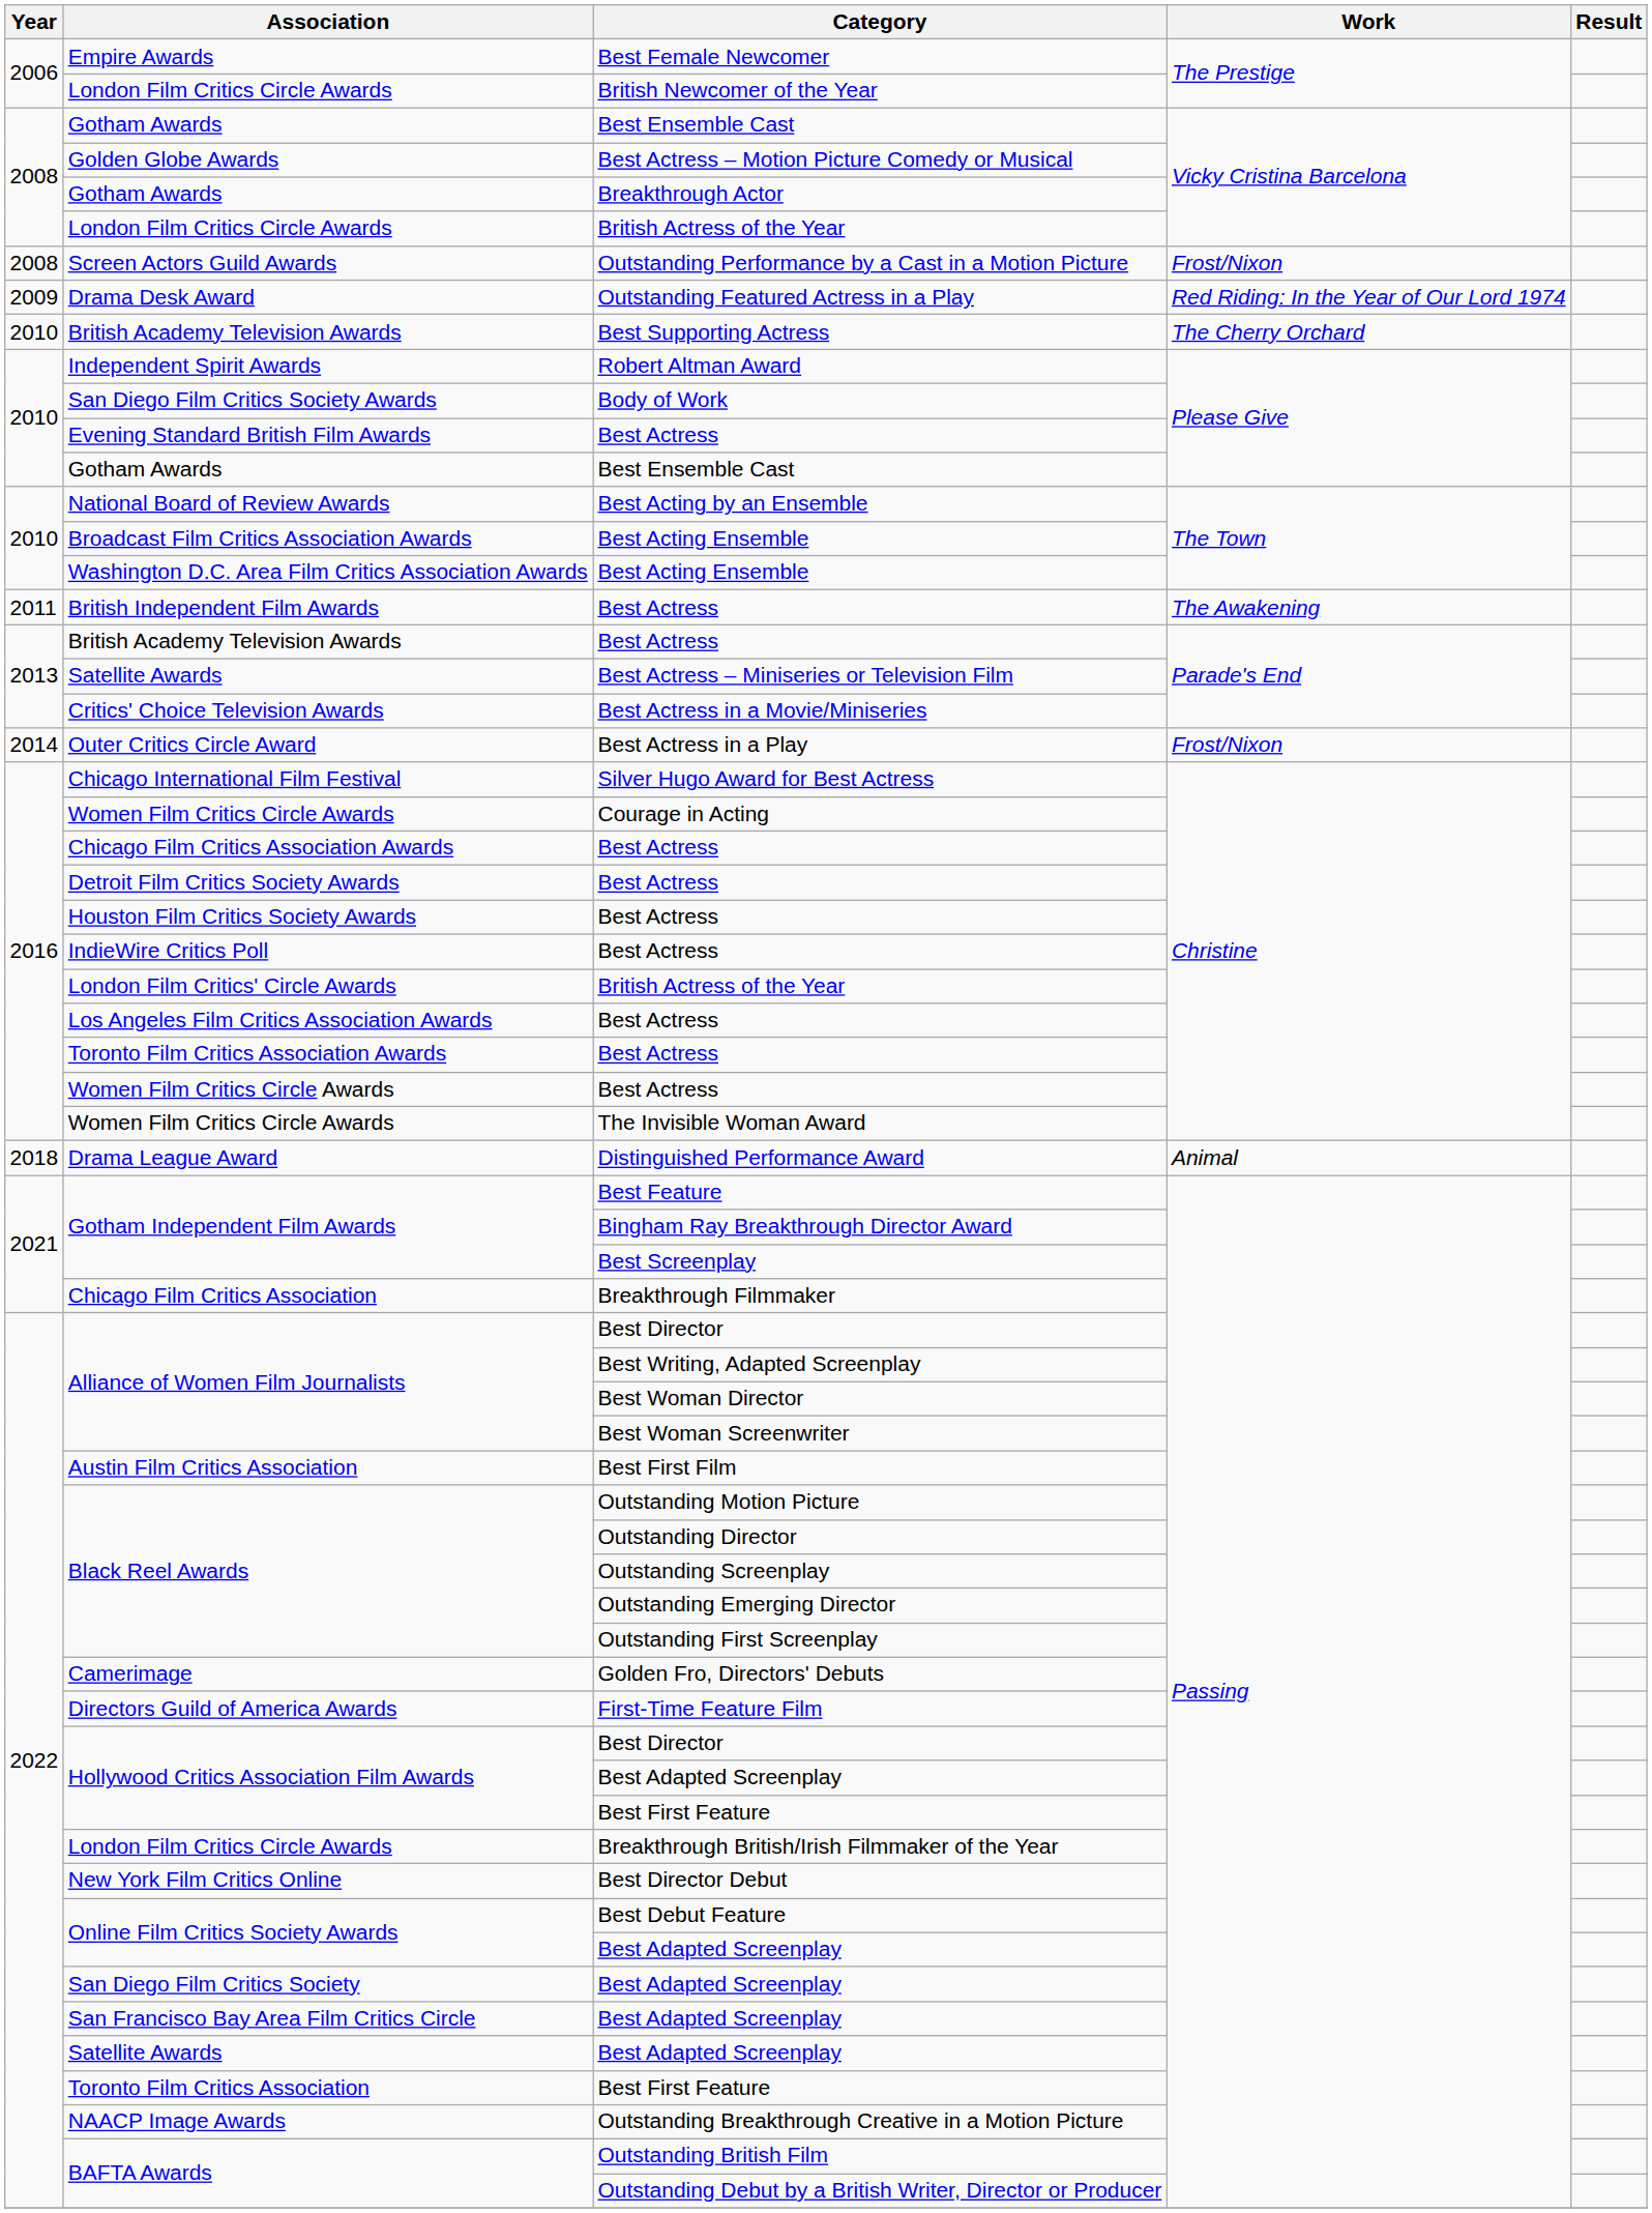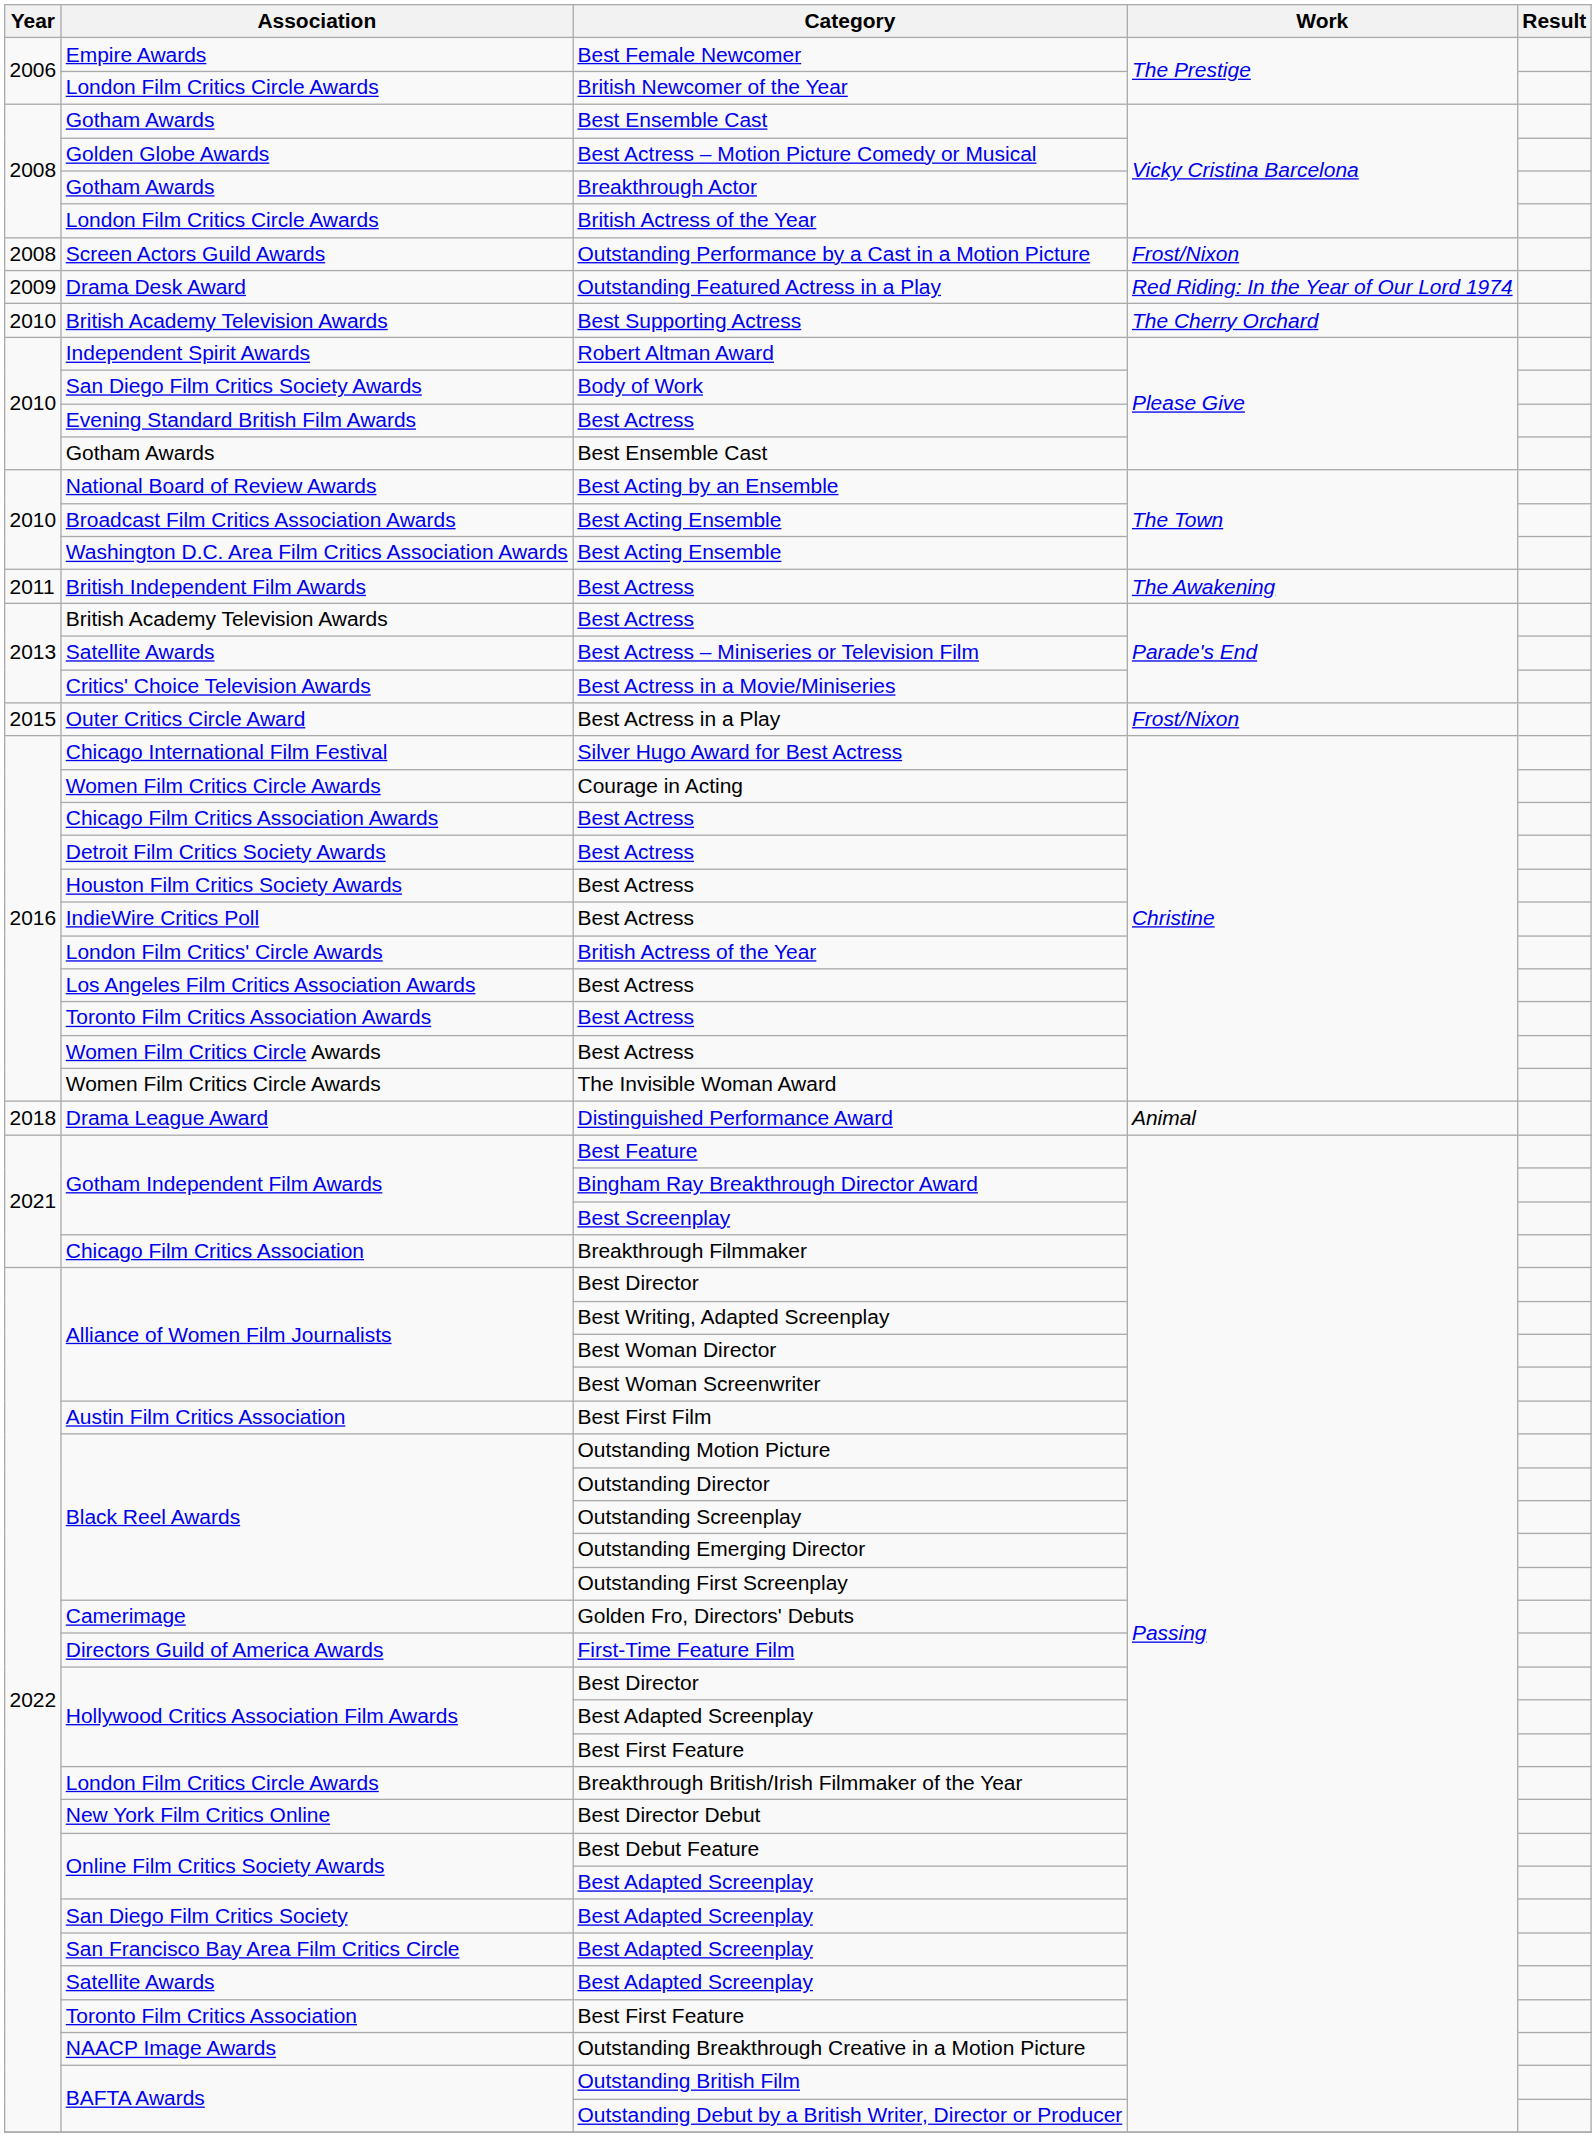Best Actress in a Play | Year: 2014 -> 2015
